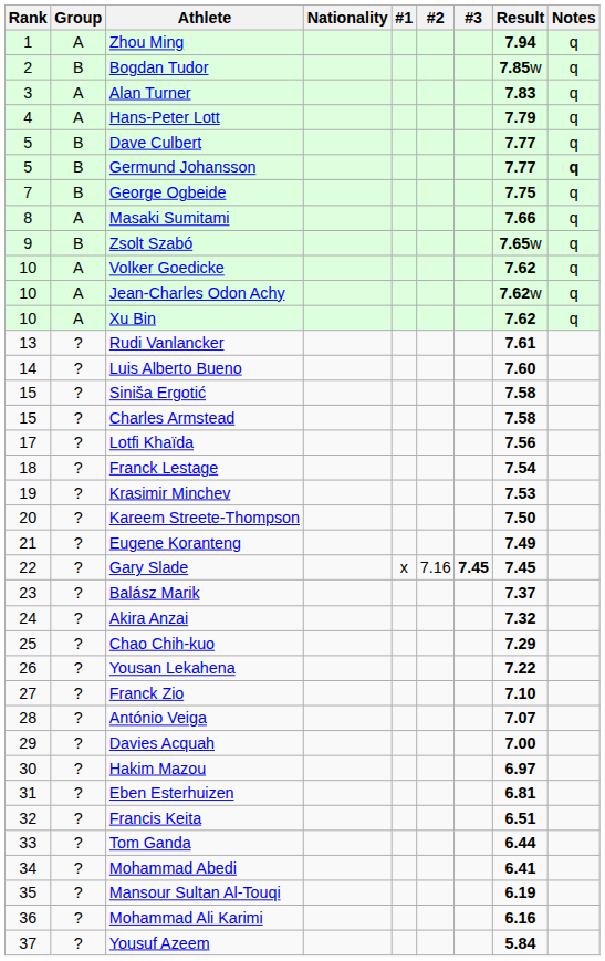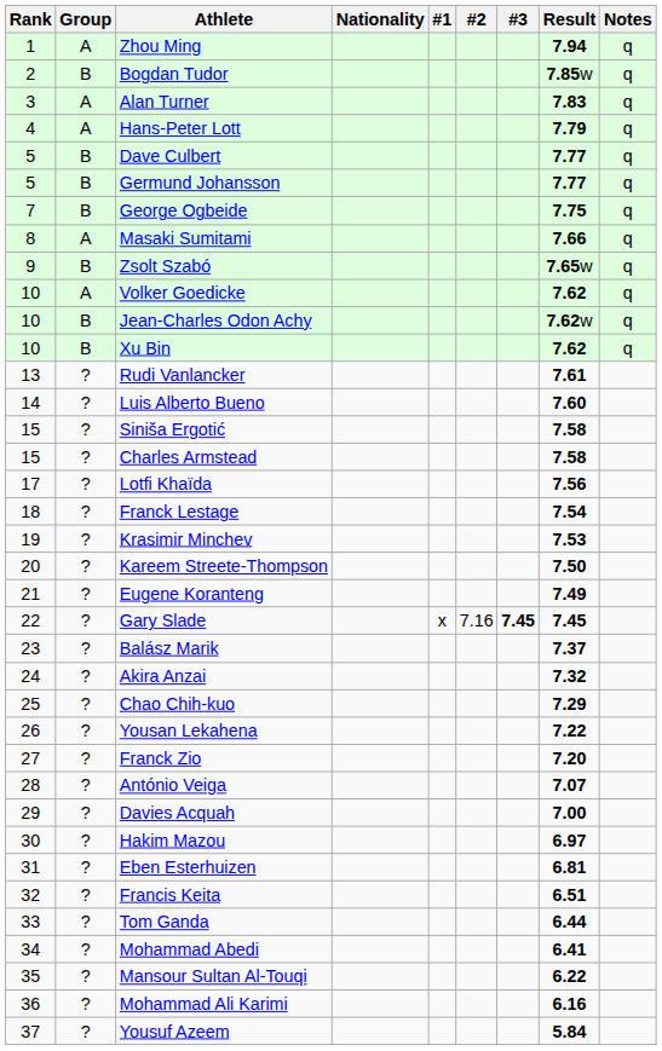Germund Johansson | Notes: bold -> normal
Jean-Charles Odon Achy | Group: A -> B
Xu Bin | Group: A -> B
Franck Zio | Result: 7.10 -> 7.20
Mansour Sultan Al-Touqi | Result: 6.19 -> 6.22
